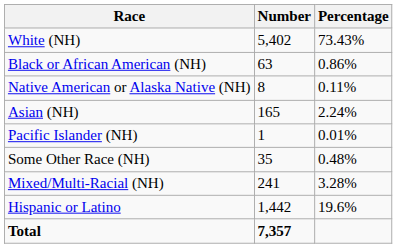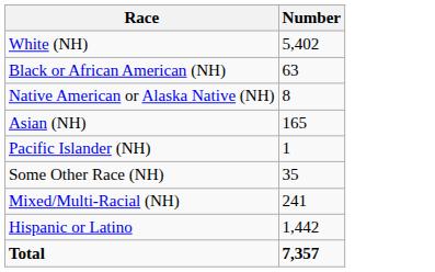- column: Percentage | 73.43% | 0.86% | 0.11% | 2.24% | 0.01% | 0.48% | 3.28% | 19.6%
